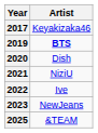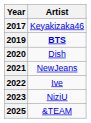2021 | Artist: NiziU -> NewJeans
2023 | Artist: NewJeans -> NiziU
